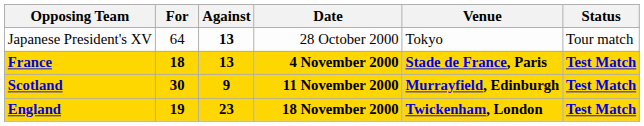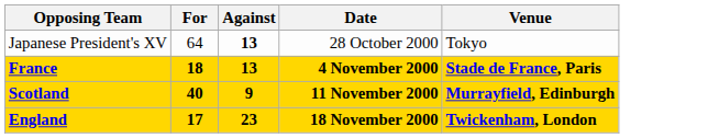- column: Status | Tour match | Test Match | Test Match | Test Match
Scotland | For: 30 -> 40
England | For: 19 -> 17
